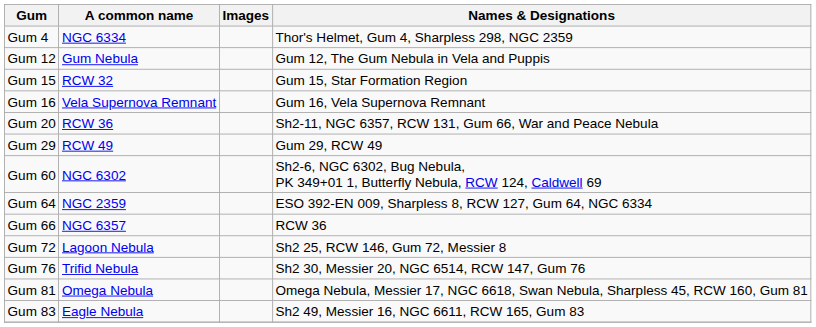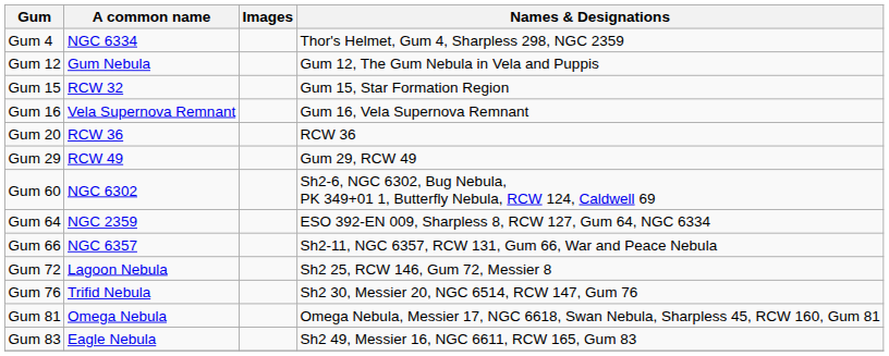Gum 20 | Names & Designations: Sh2-11, NGC 6357, RCW 131, Gum 66, War and Peace Nebula -> RCW 36
Gum 66 | Names & Designations: RCW 36 -> Sh2-11, NGC 6357, RCW 131, Gum 66, War and Peace Nebula
